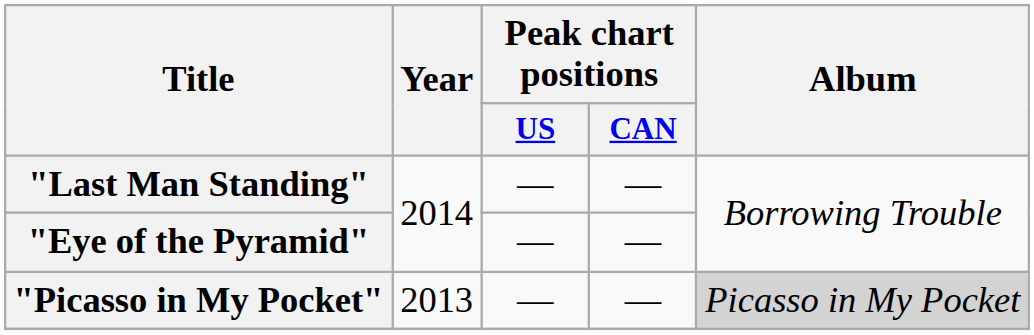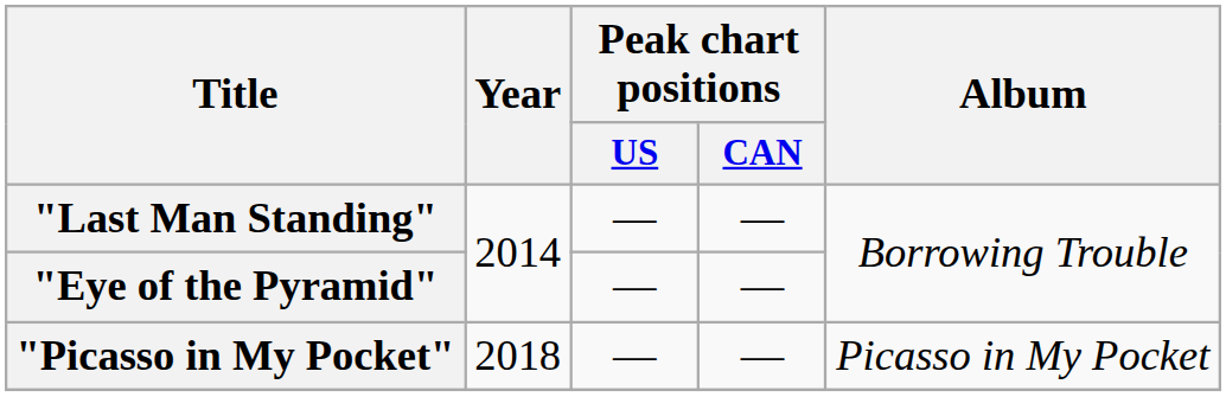"Picasso in My Pocket" | Year: 2013 -> 2018
"Picasso in My Pocket" | Album: lightgrey background -> no background
